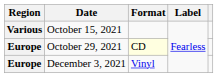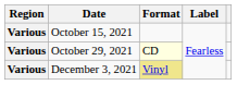October 29, 2021 | Region: Europe -> Various
December 3, 2021 | Region: Europe -> Various
December 3, 2021 | Format: no background -> khaki background
